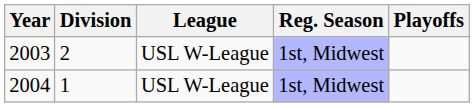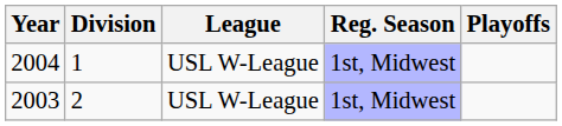rows swapped: 2003 <-> 2004
